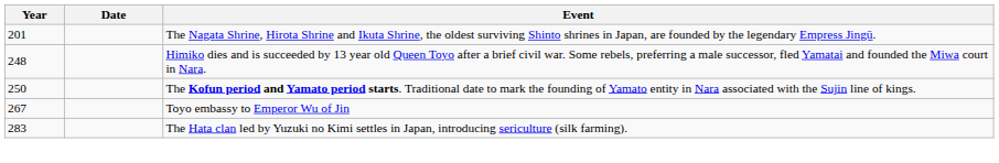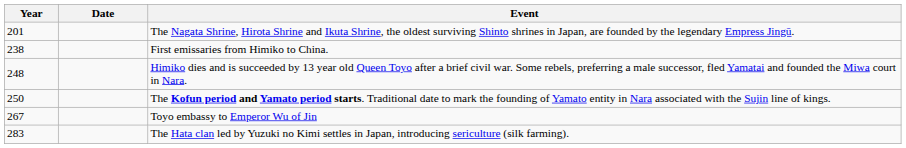+ row: 238 | First emissaries from Himiko to China.
